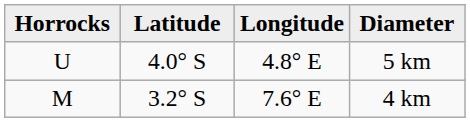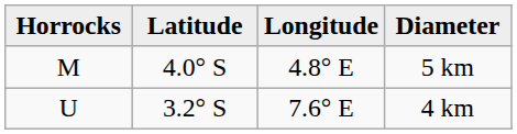5 km | Horrocks: U -> M
4 km | Horrocks: M -> U
